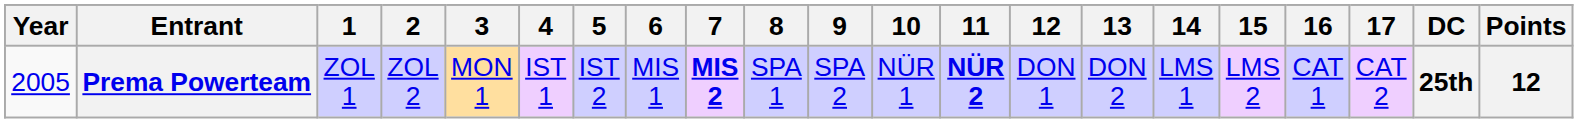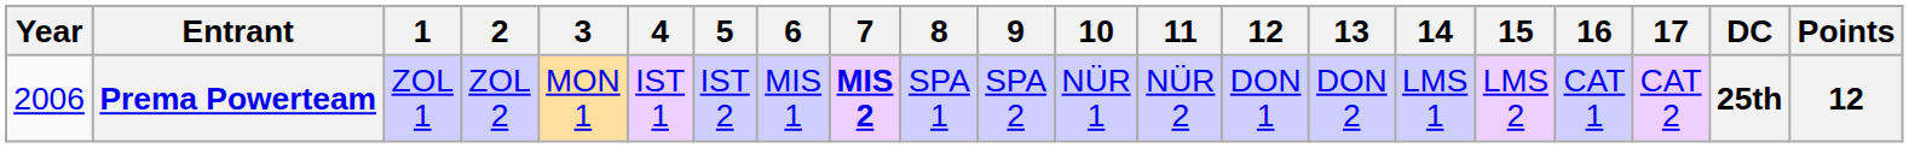Prema Powerteam | Year: 2005 -> 2006
Prema Powerteam | 11: bold -> normal
